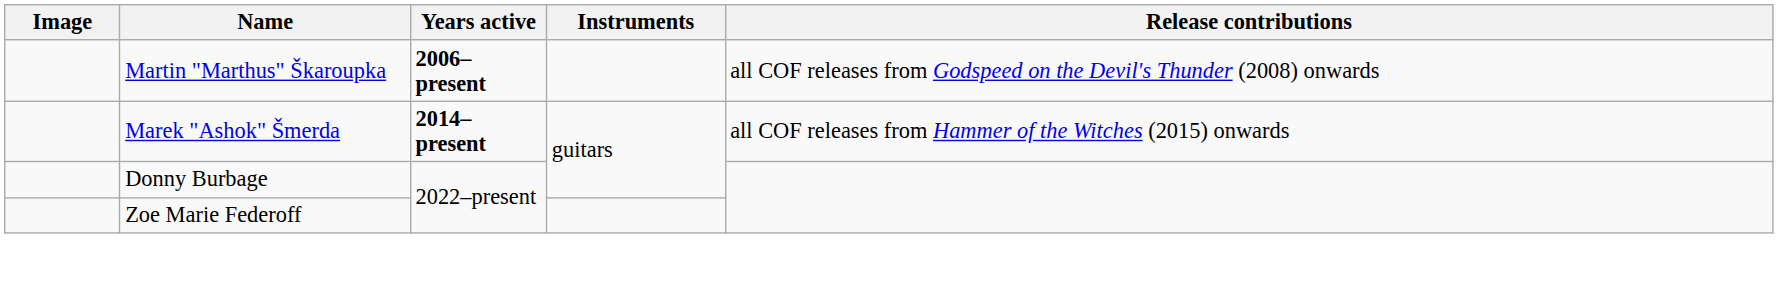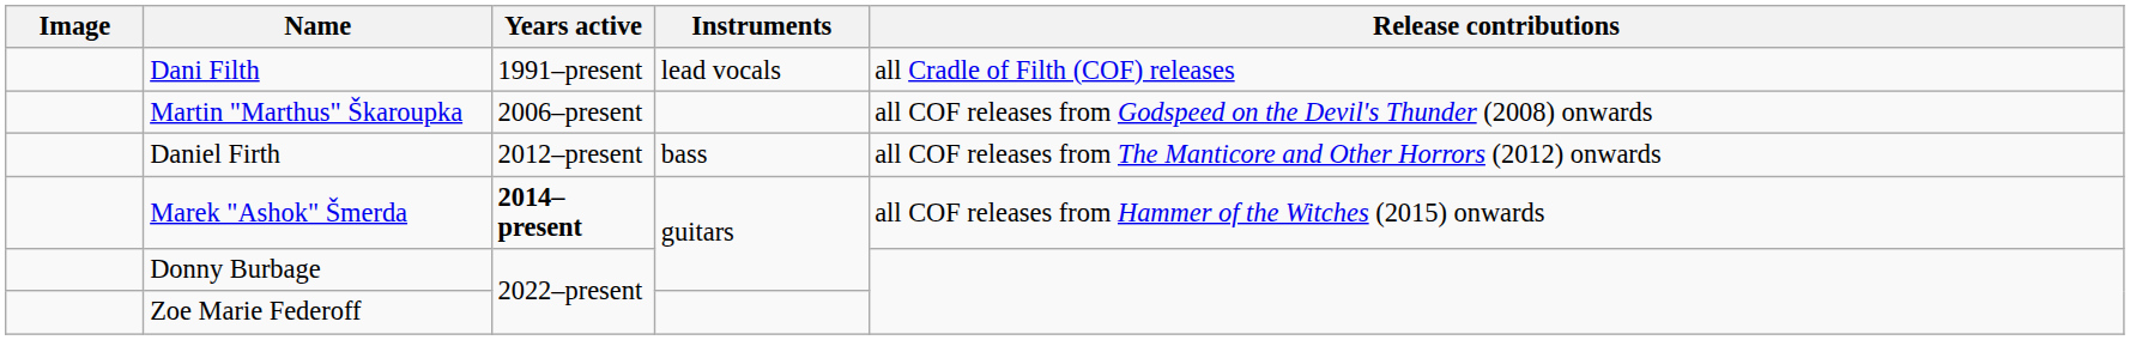+ row: Dani Filth | 1991–present | lead vocals | all Cradle of Filth (COF) releases
Martin "Marthus" Škaroupka | Years active: bold -> normal
+ row: Daniel Firth | 2012–present | bass | all COF releases from The Manticore and Other Horrors (2012) onwards
